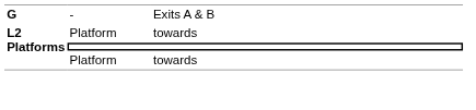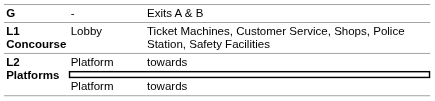+ row: L1 Concourse | Lobby | Ticket Machines, Customer Service, Shops, Police Station, Safety Facilities
